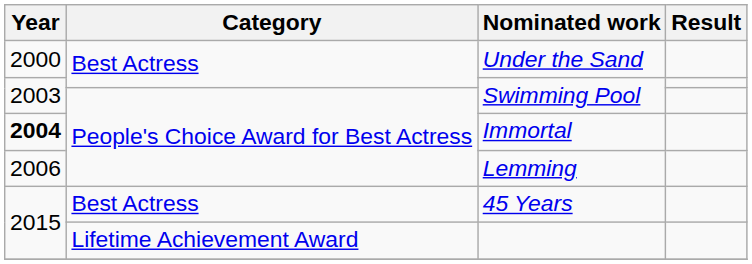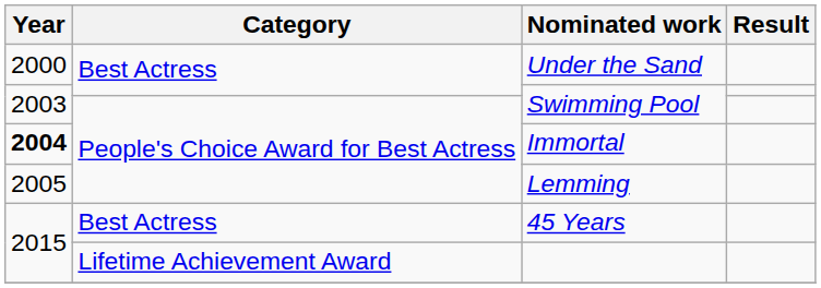Lemming | Year: 2006 -> 2005
